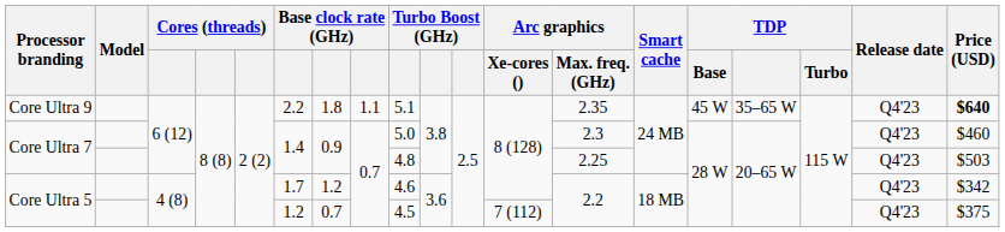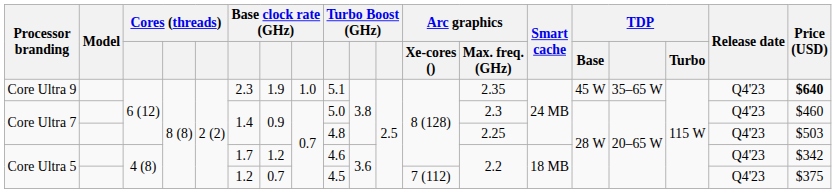Core Ultra 9 | column 6: 2.2 -> 2.3
Core Ultra 9 | column 7: 1.8 -> 1.9
Core Ultra 9 | column 8: 1.1 -> 1.0
